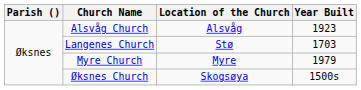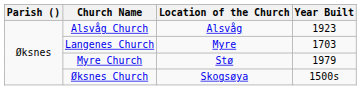Langenes Church | Location of the Church: Stø -> Myre
Myre Church | Location of the Church: Myre -> Stø
